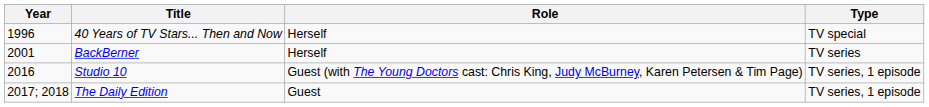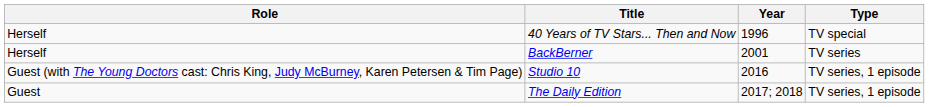columns swapped: Year <-> Role
